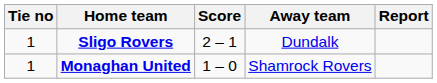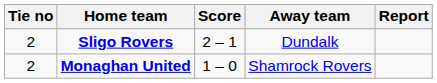Sligo Rovers | Tie no: 1 -> 2
Monaghan United | Tie no: 1 -> 2
